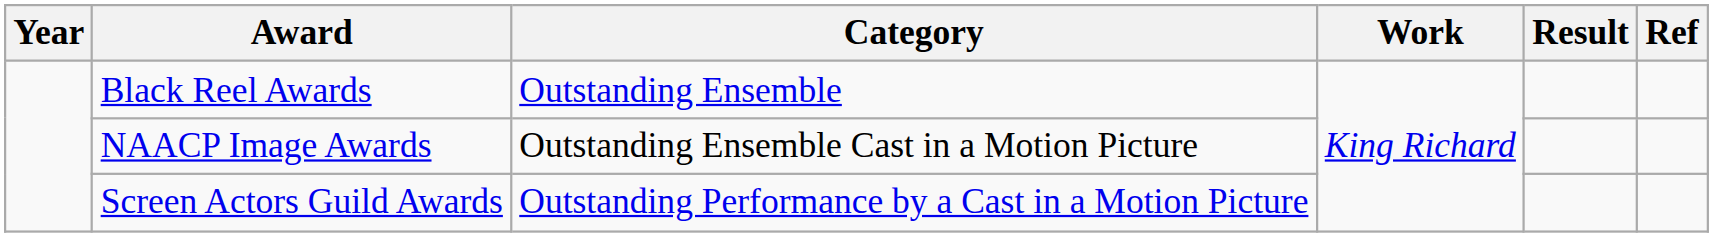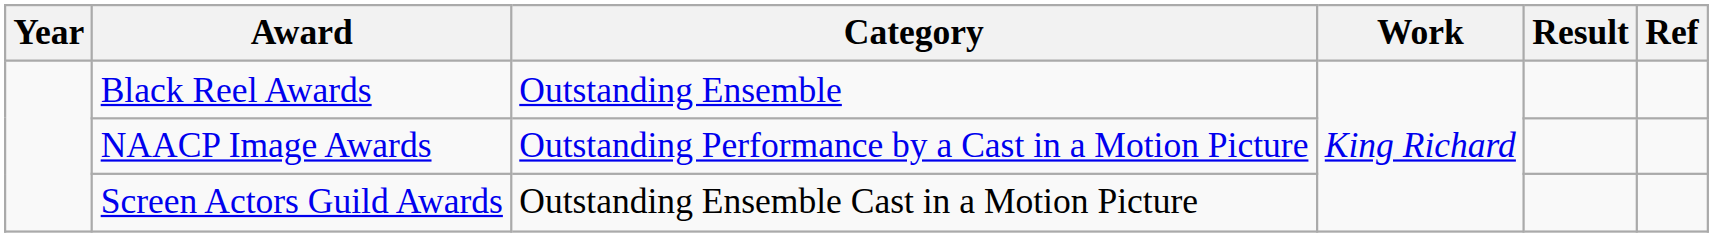NAACP Image Awards | Category: Outstanding Ensemble Cast in a Motion Picture -> Outstanding Performance by a Cast in a Motion Picture
Screen Actors Guild Awards | Category: Outstanding Performance by a Cast in a Motion Picture -> Outstanding Ensemble Cast in a Motion Picture
